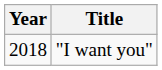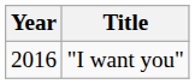"I want you" | Year: 2018 -> 2016
